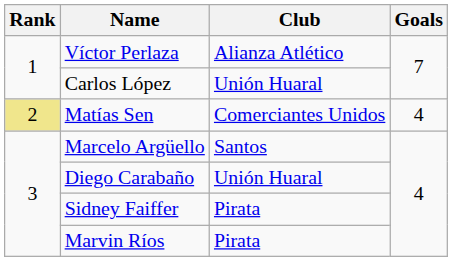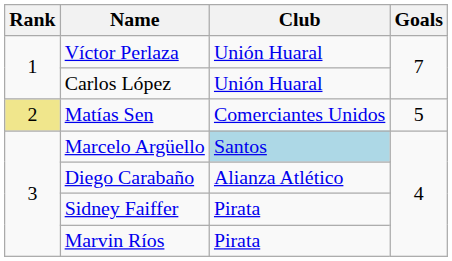Víctor Perlaza | Club: Alianza Atlético -> Unión Huaral
Matías Sen | Goals: 4 -> 5
Marcelo Argüello | Club: no background -> lightblue background
Diego Carabaño | Club: Unión Huaral -> Alianza Atlético
